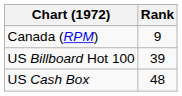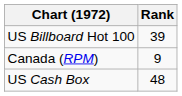rows swapped: Canada (RPM) <-> US Billboard Hot 100
